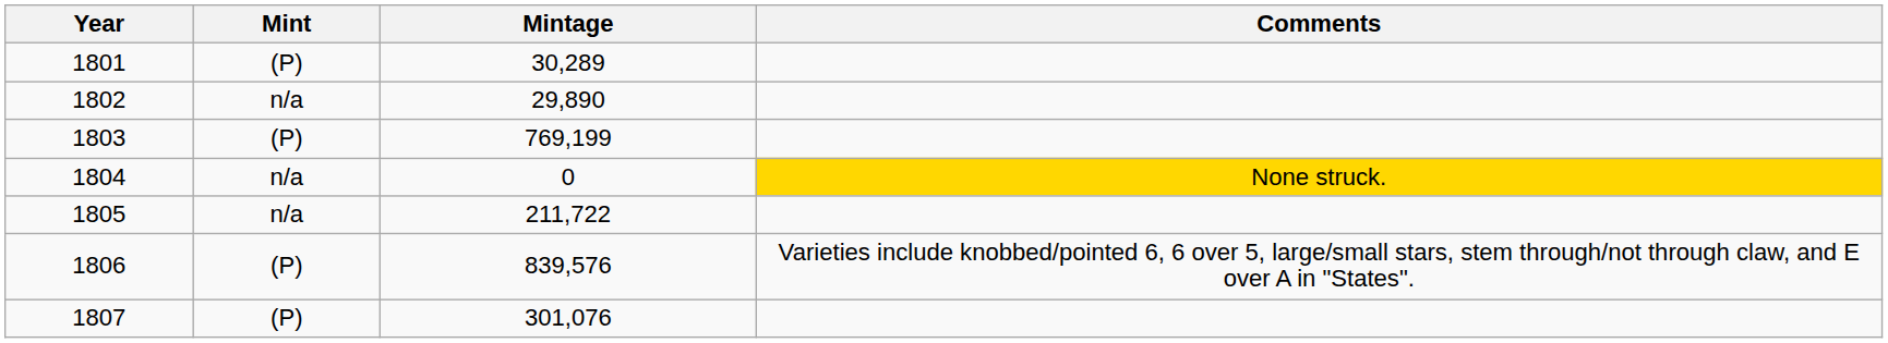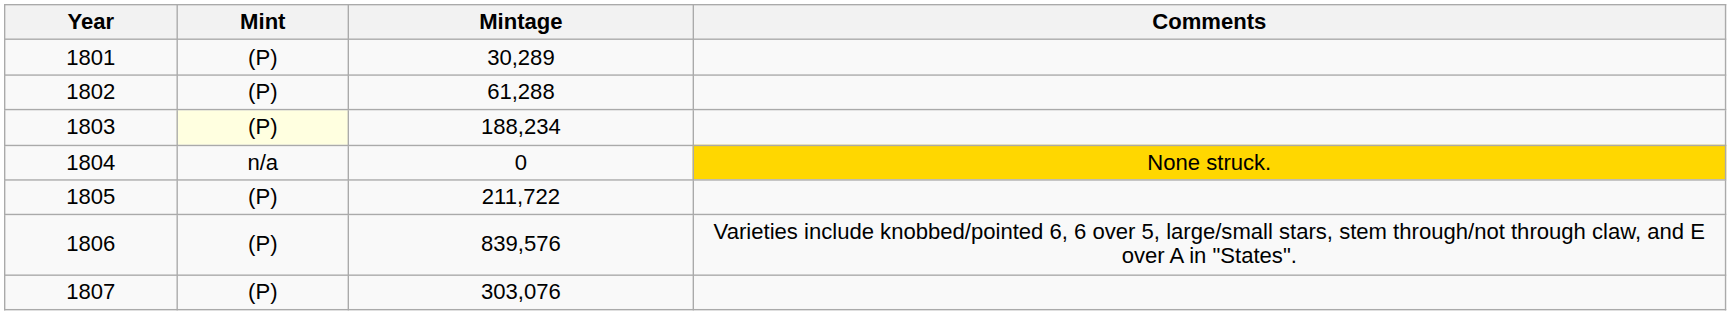1802 | Mint: n/a -> (P)
1802 | Mintage: 29,890 -> 61,288
1803 | Mint: no background -> lightyellow background
1803 | Mintage: 769,199 -> 188,234
1805 | Mint: n/a -> (P)
1807 | Mintage: 301,076 -> 303,076
